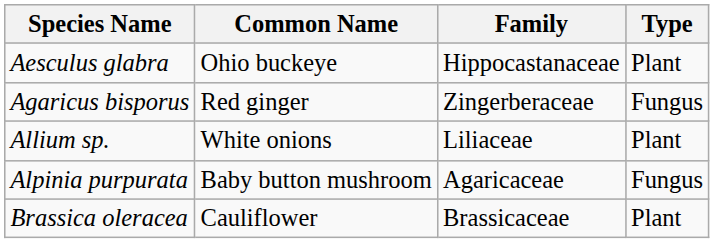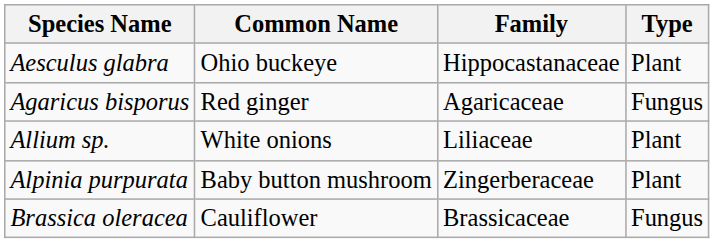Agaricus bisporus | Family: Zingerberaceae -> Agaricaceae
Alpinia purpurata | Family: Agaricaceae -> Zingerberaceae
Alpinia purpurata | Type: Fungus -> Plant
Brassica oleracea | Type: Plant -> Fungus
